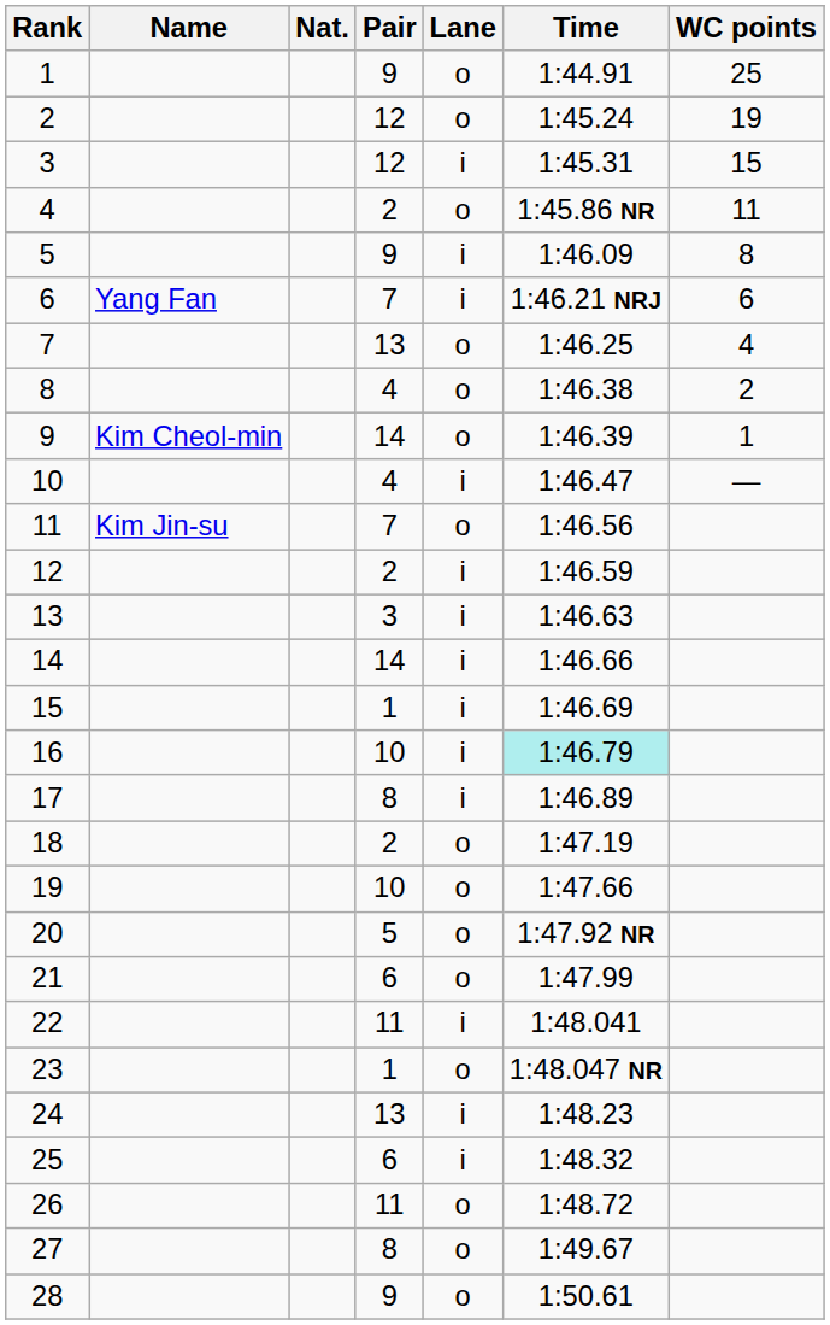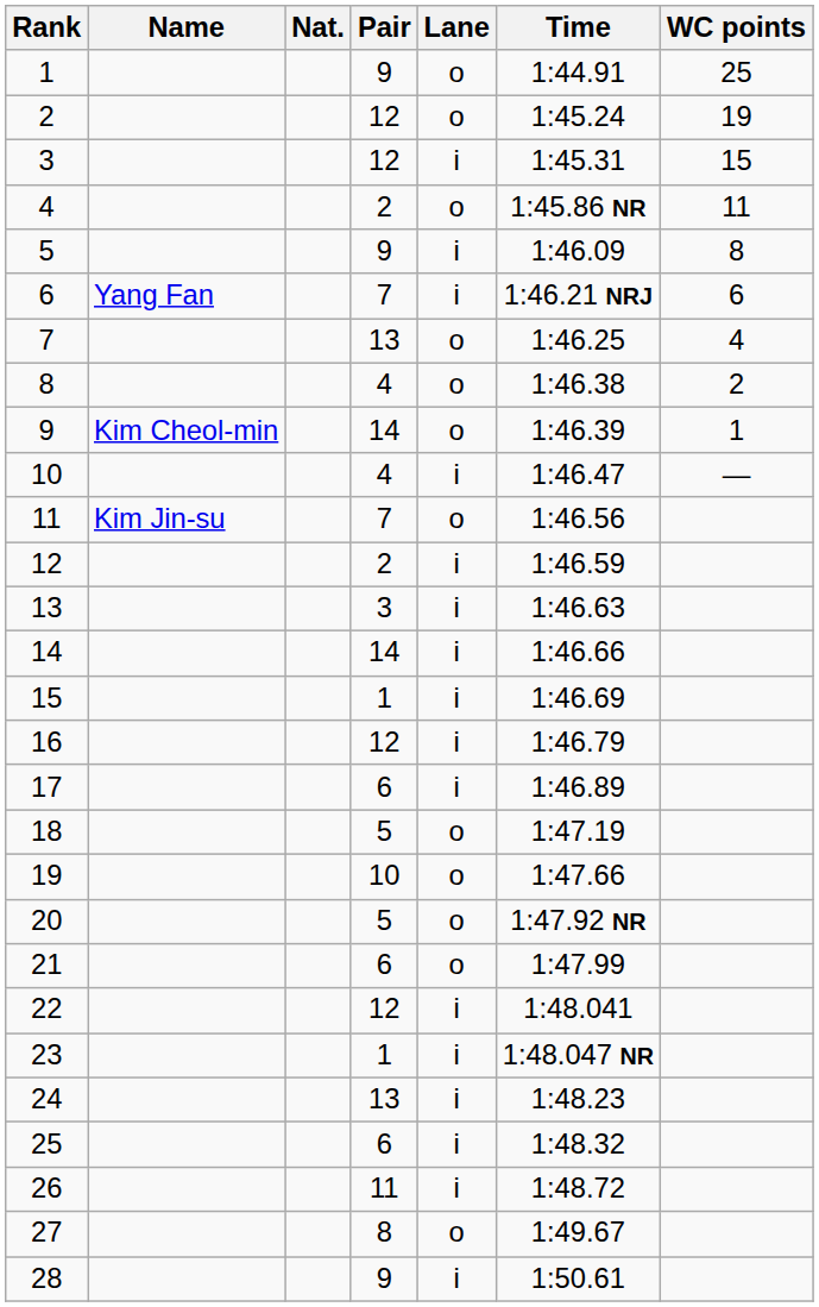16 | Pair: 10 -> 12
16 | Time: paleturquoise background -> no background
17 | Pair: 8 -> 6
18 | Pair: 2 -> 5
22 | Pair: 11 -> 12
23 | Lane: o -> i
26 | Lane: o -> i
28 | Lane: o -> i
